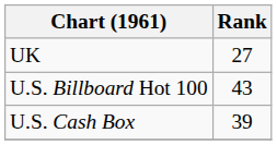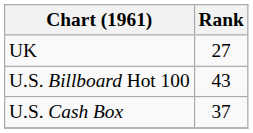U.S. Cash Box | Rank: 39 -> 37
